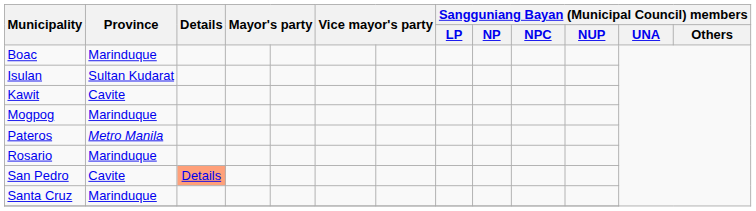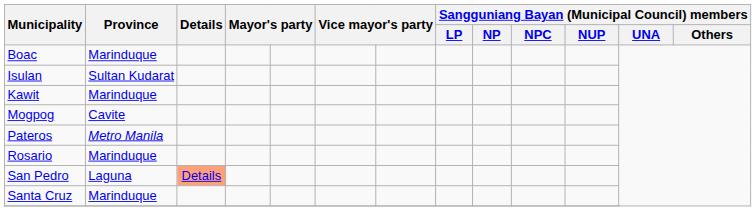Kawit | Province: Cavite -> Marinduque
Mogpog | Province: Marinduque -> Cavite
San Pedro | Province: Cavite -> Laguna
